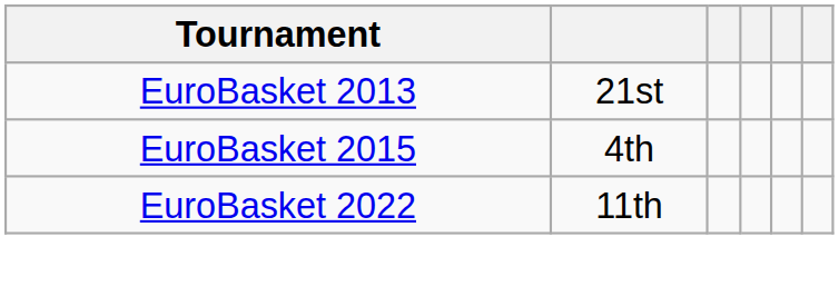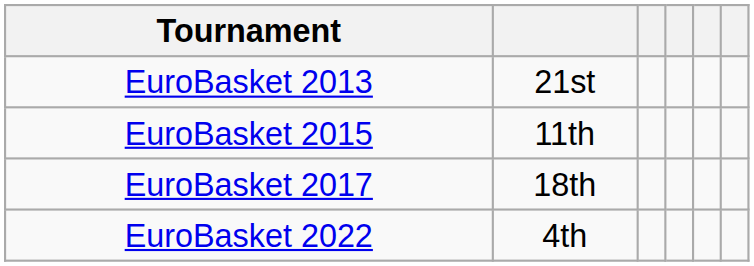EuroBasket 2015 | column 2: 4th -> 11th
+ row: EuroBasket 2017 | 18th
EuroBasket 2022 | column 2: 11th -> 4th
